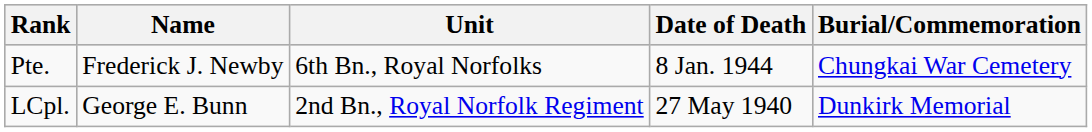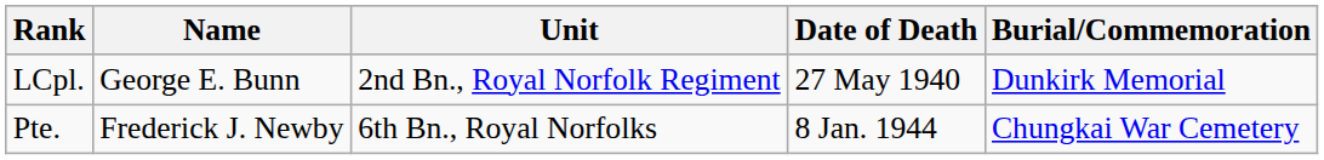rows swapped: LCpl. <-> Pte.
